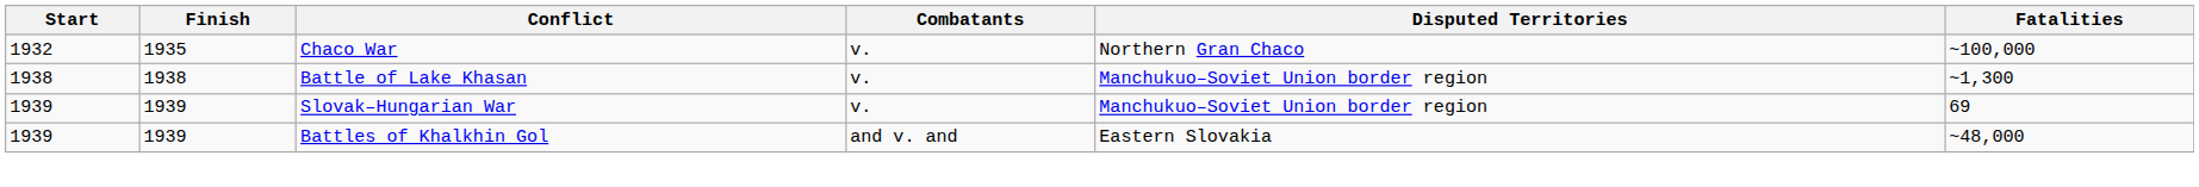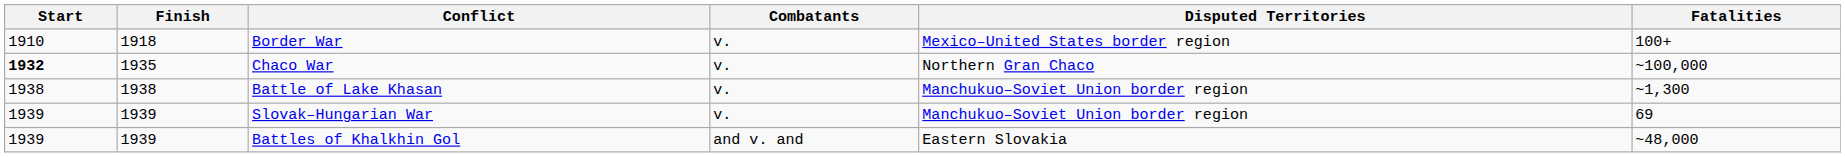+ row: 1910 | 1918 | Border War | v. | Mexico–United States border region | 100+
Chaco War | Start: normal -> bold
